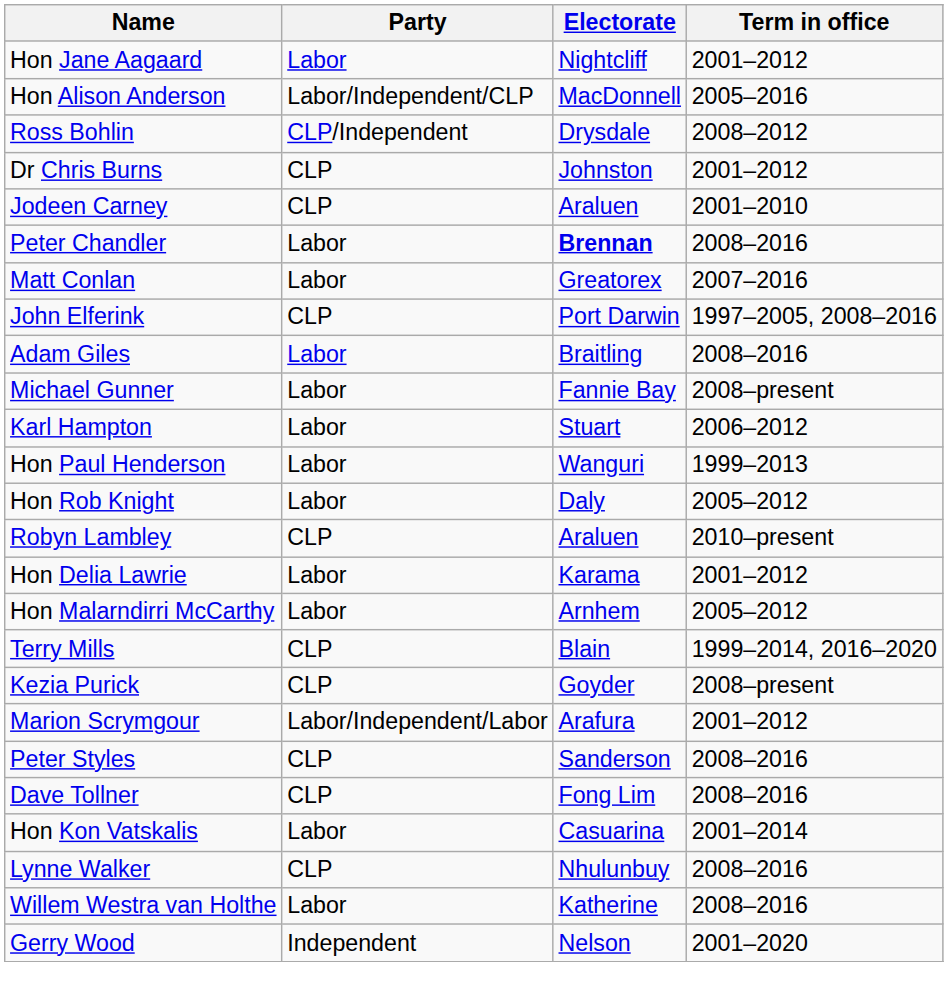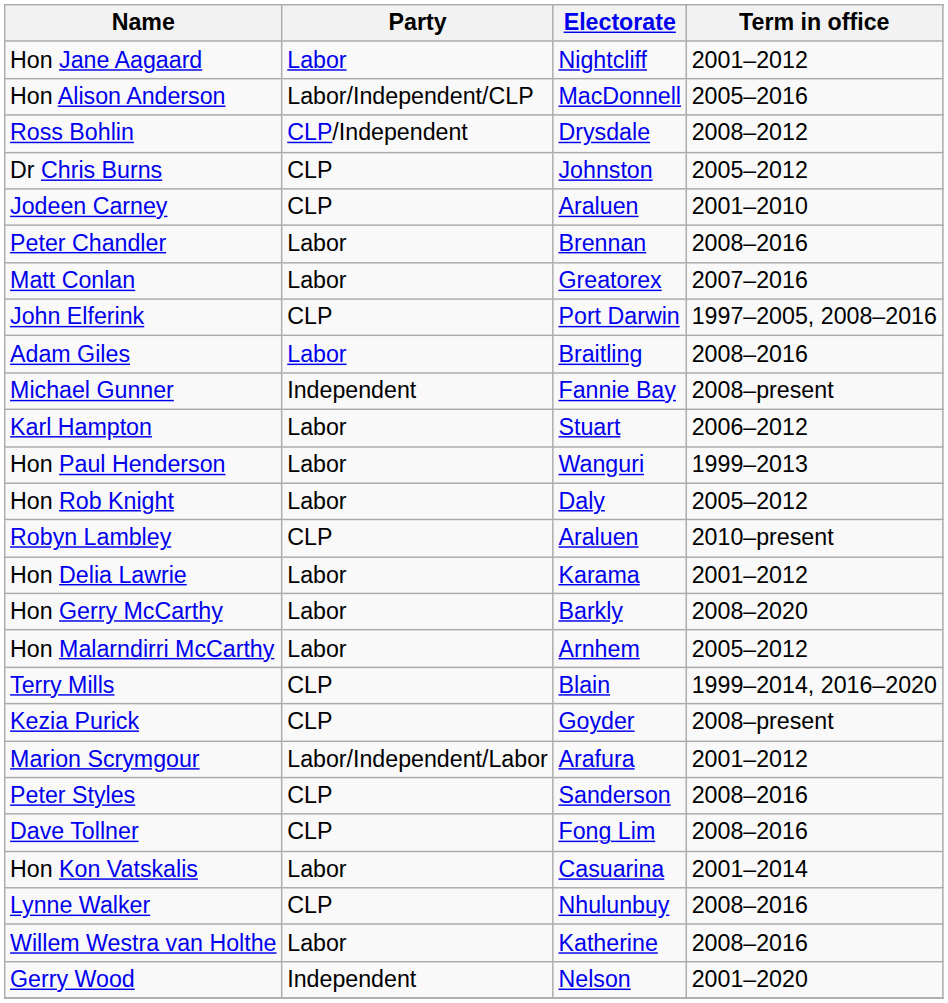Dr Chris Burns | Term in office: 2001–2012 -> 2005–2012
Peter Chandler | Electorate: bold -> normal
Michael Gunner | Party: Labor -> Independent
+ row: Hon Gerry McCarthy | Labor | Barkly | 2008–2020
